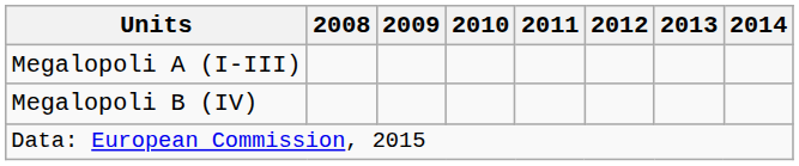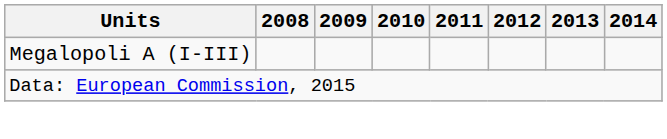- row: Megalopoli B (IV)
